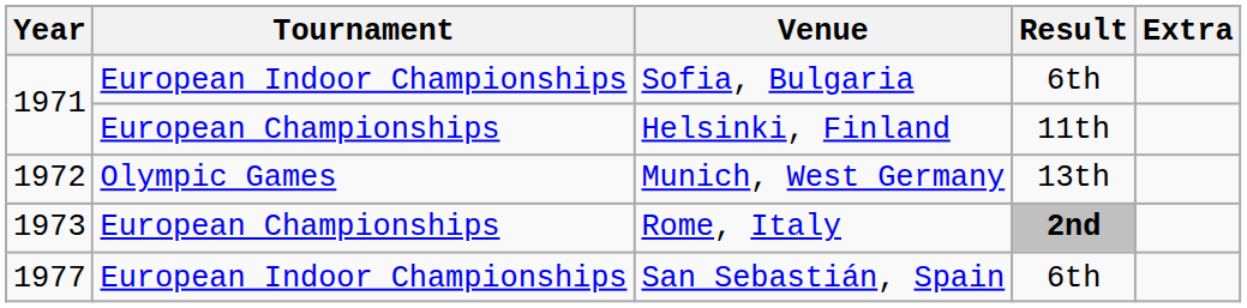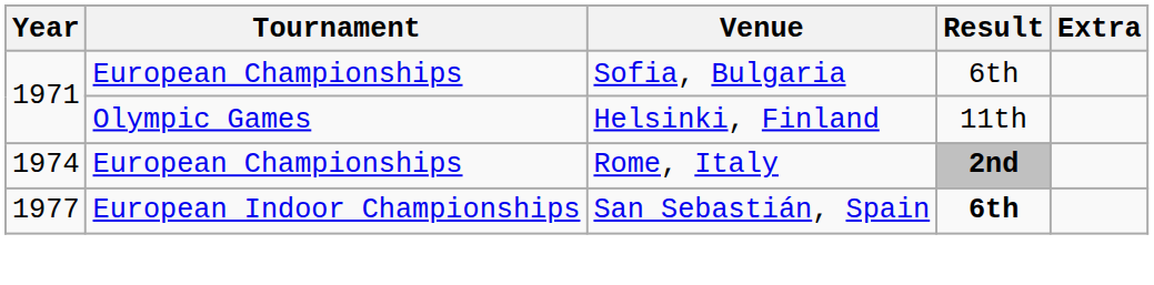Sofia, Bulgaria | Tournament: European Indoor Championships -> European Championships
Helsinki, Finland | Tournament: European Championships -> Olympic Games
- row: 1972 | Olympic Games | Munich, West Germany | 13th
Rome, Italy | Year: 1973 -> 1974
San Sebastián, Spain | Result: normal -> bold
